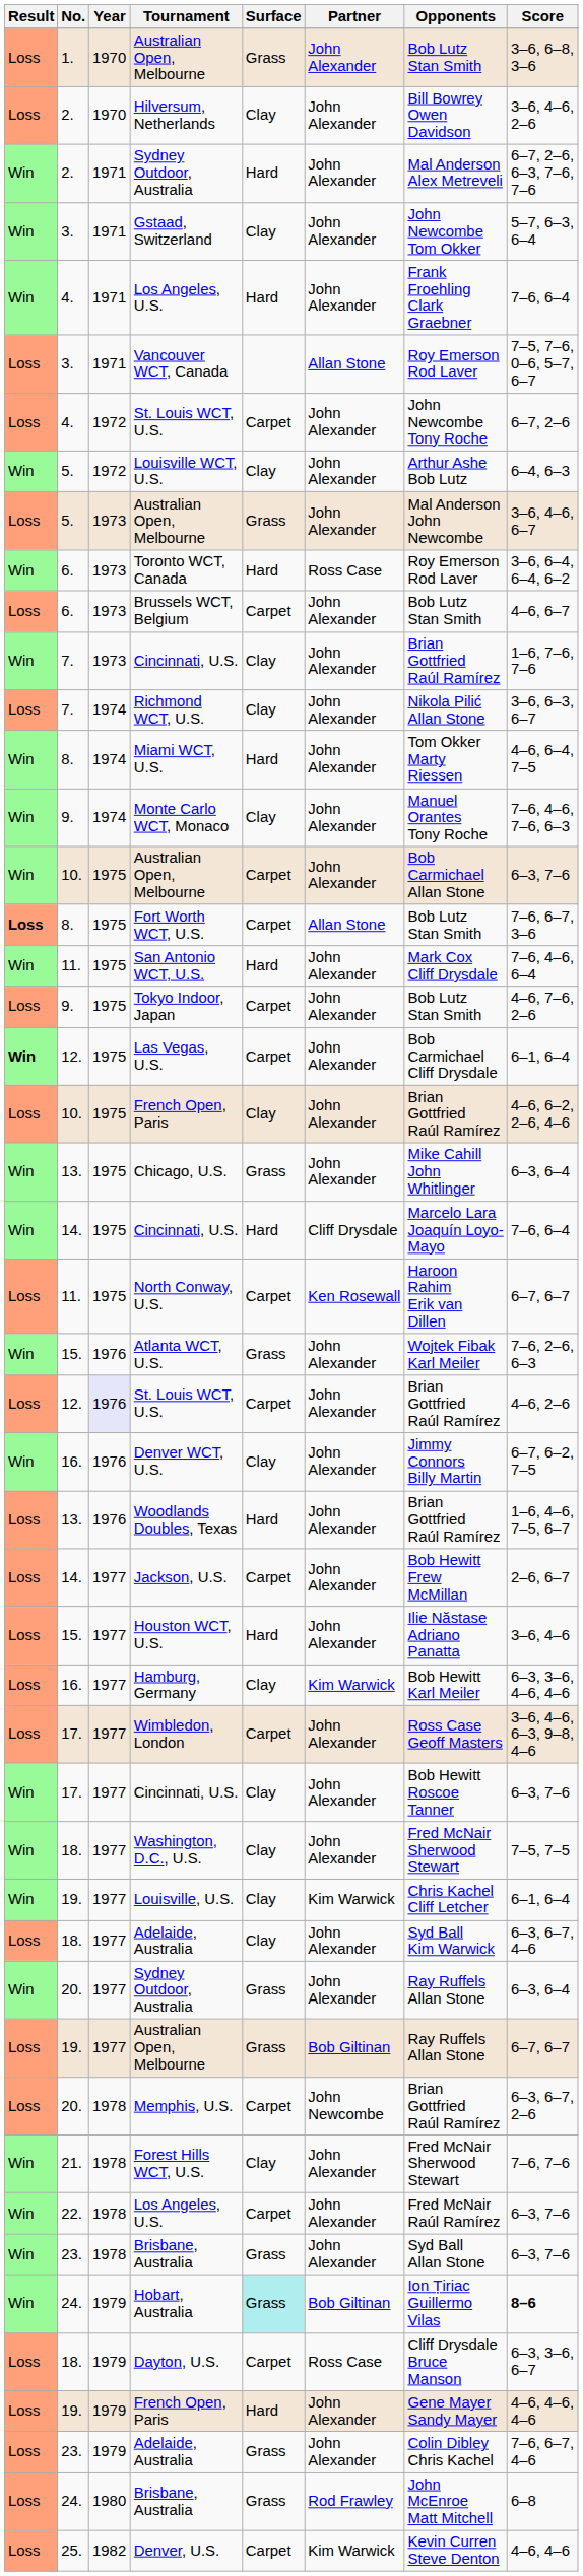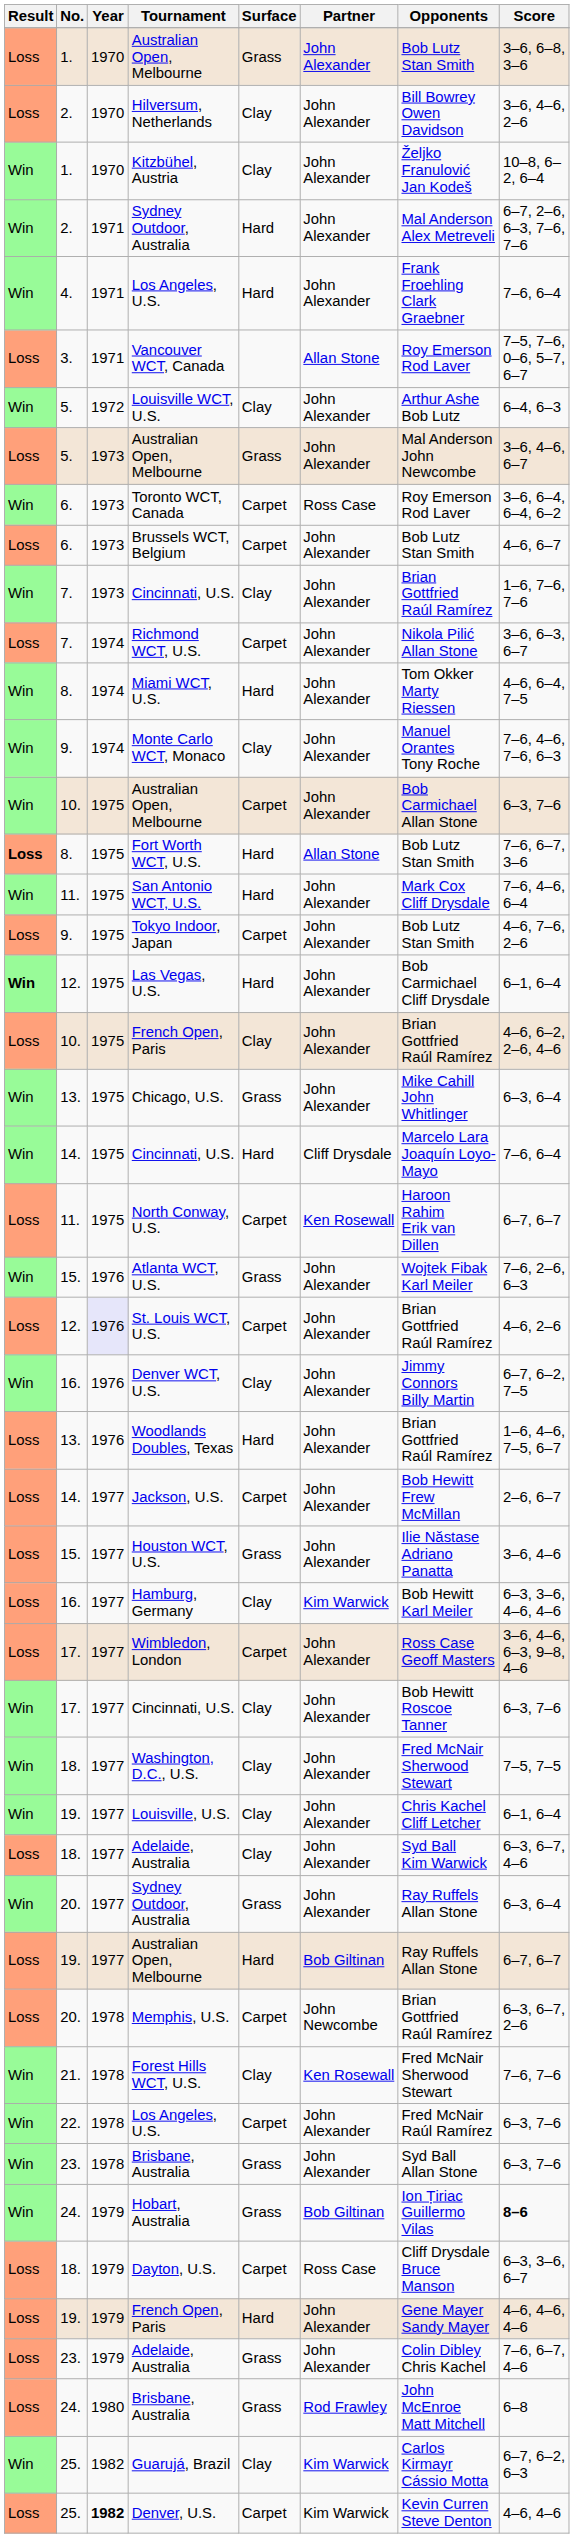+ row: Win | 1. | 1970 | Kitzbühel, Austria | Clay | John Alexander | Željko Franulović Jan Kodeš | 10–8, 6–2, 6–4
- row: Win | 3. | 1971 | Gstaad, Switzerland | Clay | John Alexander | John Newcombe Tom Okker | 5–7, 6–3, 6–4
- row: Loss | 4. | 1972 | St. Louis WCT, U.S. | Carpet | John Alexander | John Newcombe Tony Roche | 6–7, 2–6
Toronto WCT, Canada | Surface: Hard -> Carpet
Richmond WCT, U.S. | Surface: Clay -> Carpet
Fort Worth WCT, U.S. | Surface: Carpet -> Hard
Las Vegas, U.S. | Surface: Carpet -> Hard
Houston WCT, U.S. | Surface: Hard -> Grass
Louisville, U.S. | Partner: Kim Warwick -> John Alexander
19. / Australian Open, Melbourne | Surface: Grass -> Hard
Forest Hills WCT, U.S. | Partner: John Alexander -> Ken Rosewall
Hobart, Australia | Surface: paleturquoise background -> no background
+ row: Win | 25. | 1982 | Guarujá, Brazil | Clay | Kim Warwick | Carlos Kirmayr Cássio Motta | 6–7, 6–2, 6–3
Denver, U.S. | Year: normal -> bold
